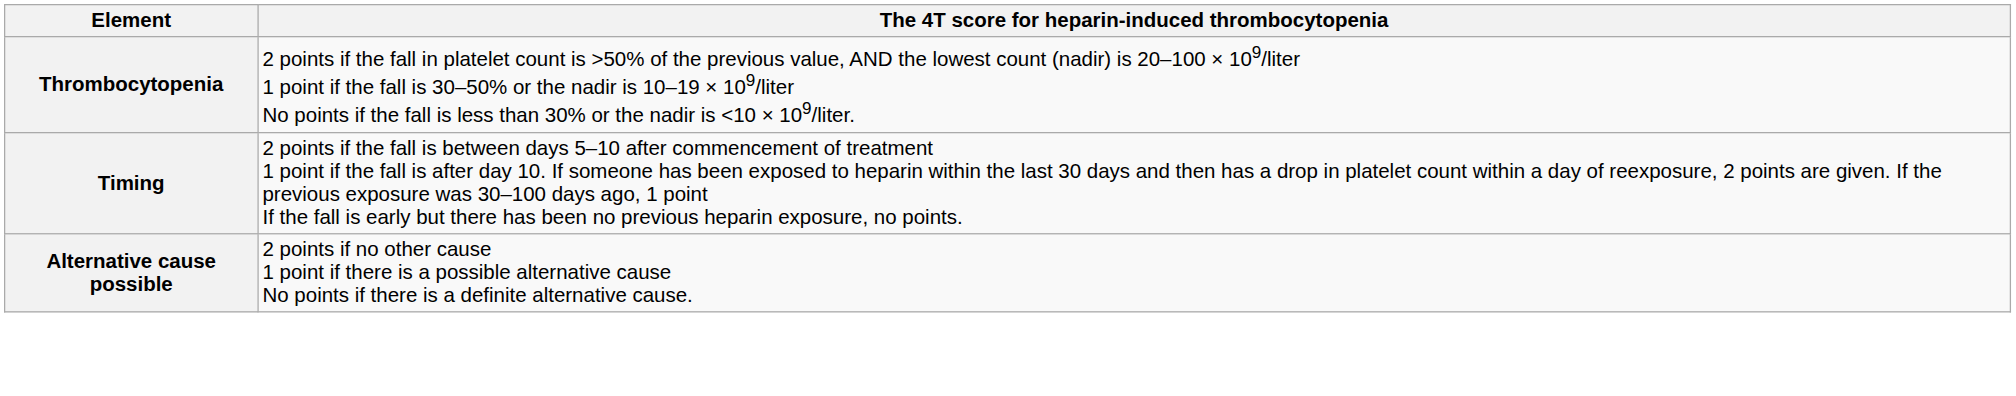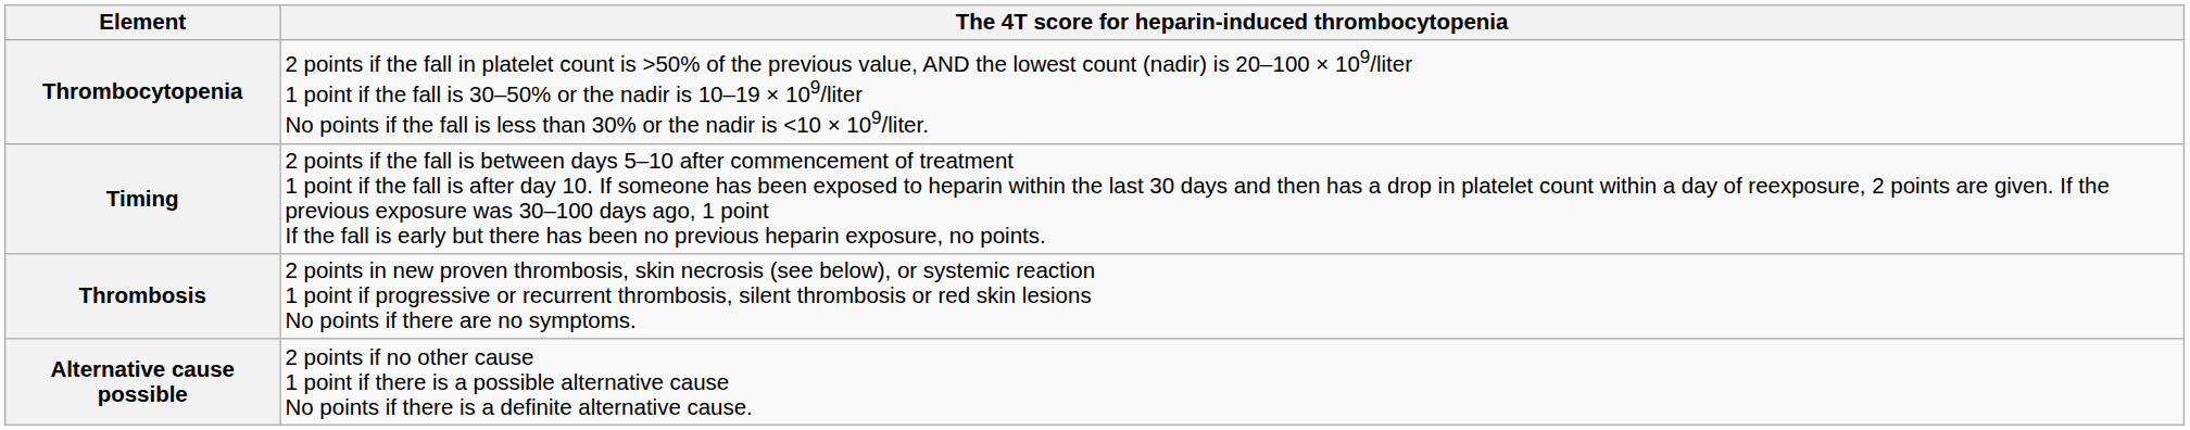+ row: Thrombosis | 2 points in new proven thrombosis, skin necrosis (see below), or systemic reaction 1 point if progressive or recurrent thrombosis, silent thrombosis or red skin lesions No points if there are no symptoms.
